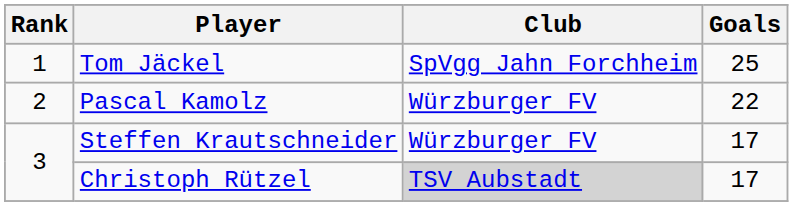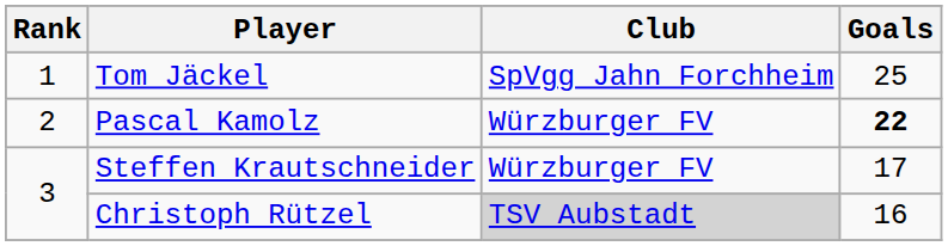Pascal Kamolz | Goals: normal -> bold
Christoph Rützel | Goals: 17 -> 16
